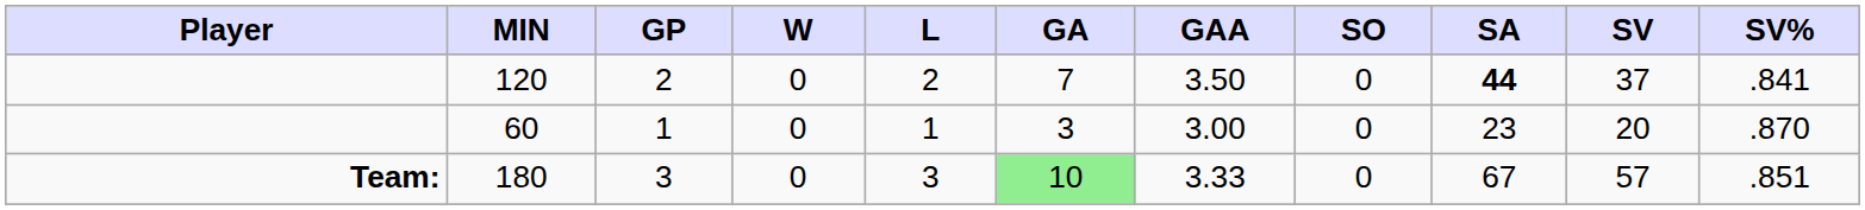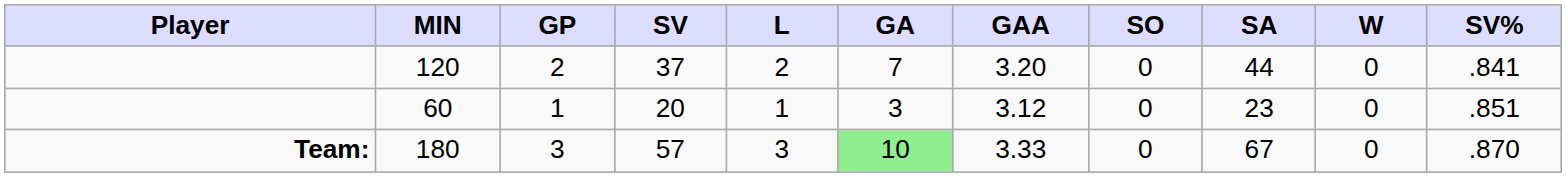columns swapped: W <-> SV
120 | GAA: 3.50 -> 3.20
120 | SA: bold -> normal
60 | GAA: 3.00 -> 3.12
60 | SV%: .870 -> .851
180 | SV%: .851 -> .870
